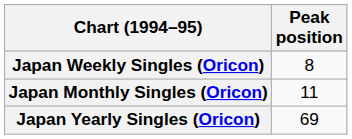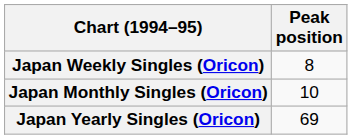Japan Monthly Singles (Oricon) | Peak position: 11 -> 10
